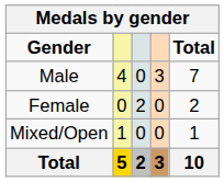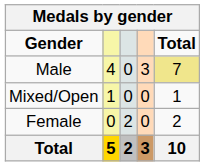Male | Total: no background -> khaki background
rows swapped: Female <-> Mixed/Open
